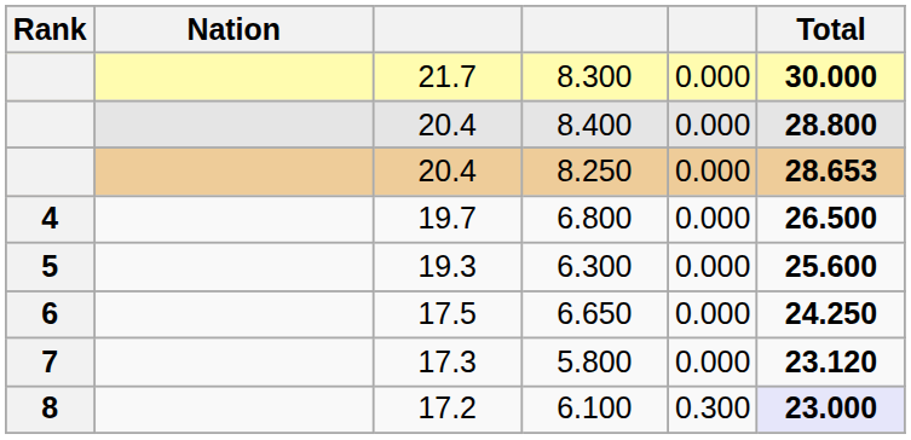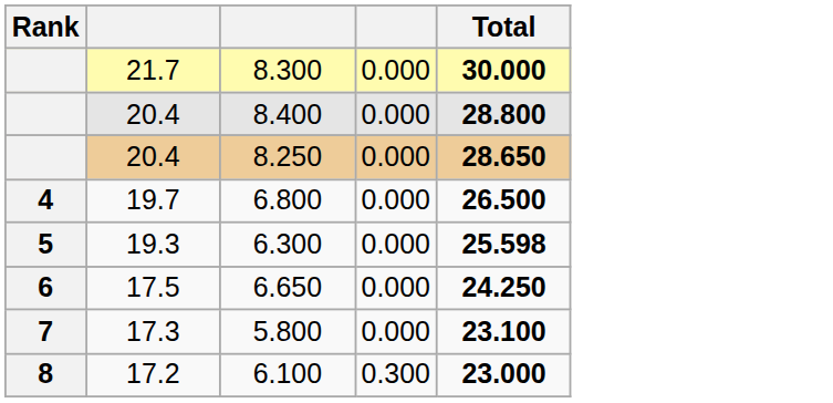- column: Nation
8.250 | Total: 28.653 -> 28.650
6.300 | Total: 25.600 -> 25.598
5.800 | Total: 23.120 -> 23.100
6.100 | Total: lavender background -> no background
